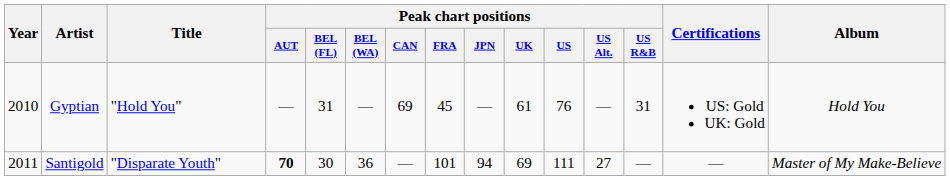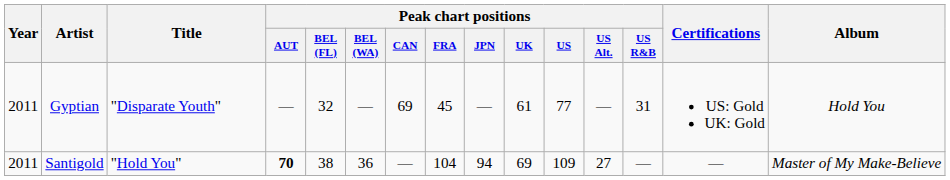Gyptian | Year: 2010 -> 2011
Gyptian | Title: "Hold You" -> "Disparate Youth"
Gyptian | Peak chart positions / BEL (FL): 31 -> 32
Gyptian | Peak chart positions / US: 76 -> 77
Santigold | Title: "Disparate Youth" -> "Hold You"
Santigold | Peak chart positions / BEL (FL): 30 -> 38
Santigold | Peak chart positions / FRA: 101 -> 104
Santigold | Peak chart positions / US: 111 -> 109
